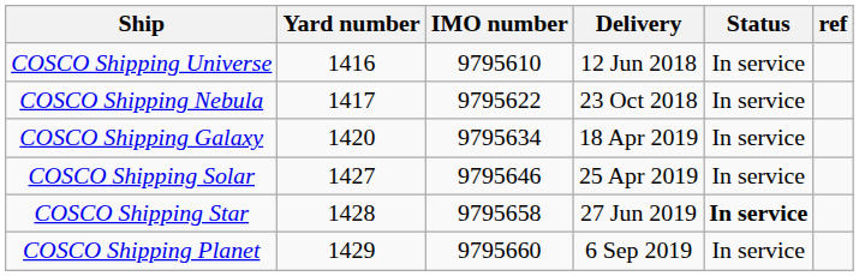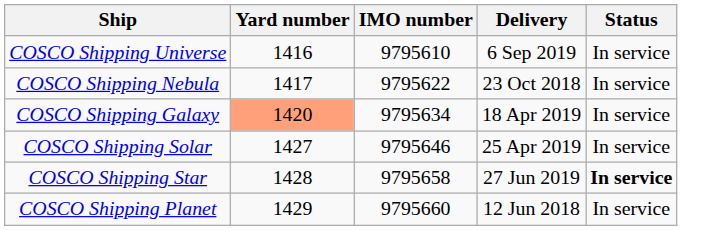- column: ref
COSCO Shipping Universe | Delivery: 12 Jun 2018 -> 6 Sep 2019
COSCO Shipping Galaxy | Yard number: no background -> lightsalmon background
COSCO Shipping Planet | Delivery: 6 Sep 2019 -> 12 Jun 2018
